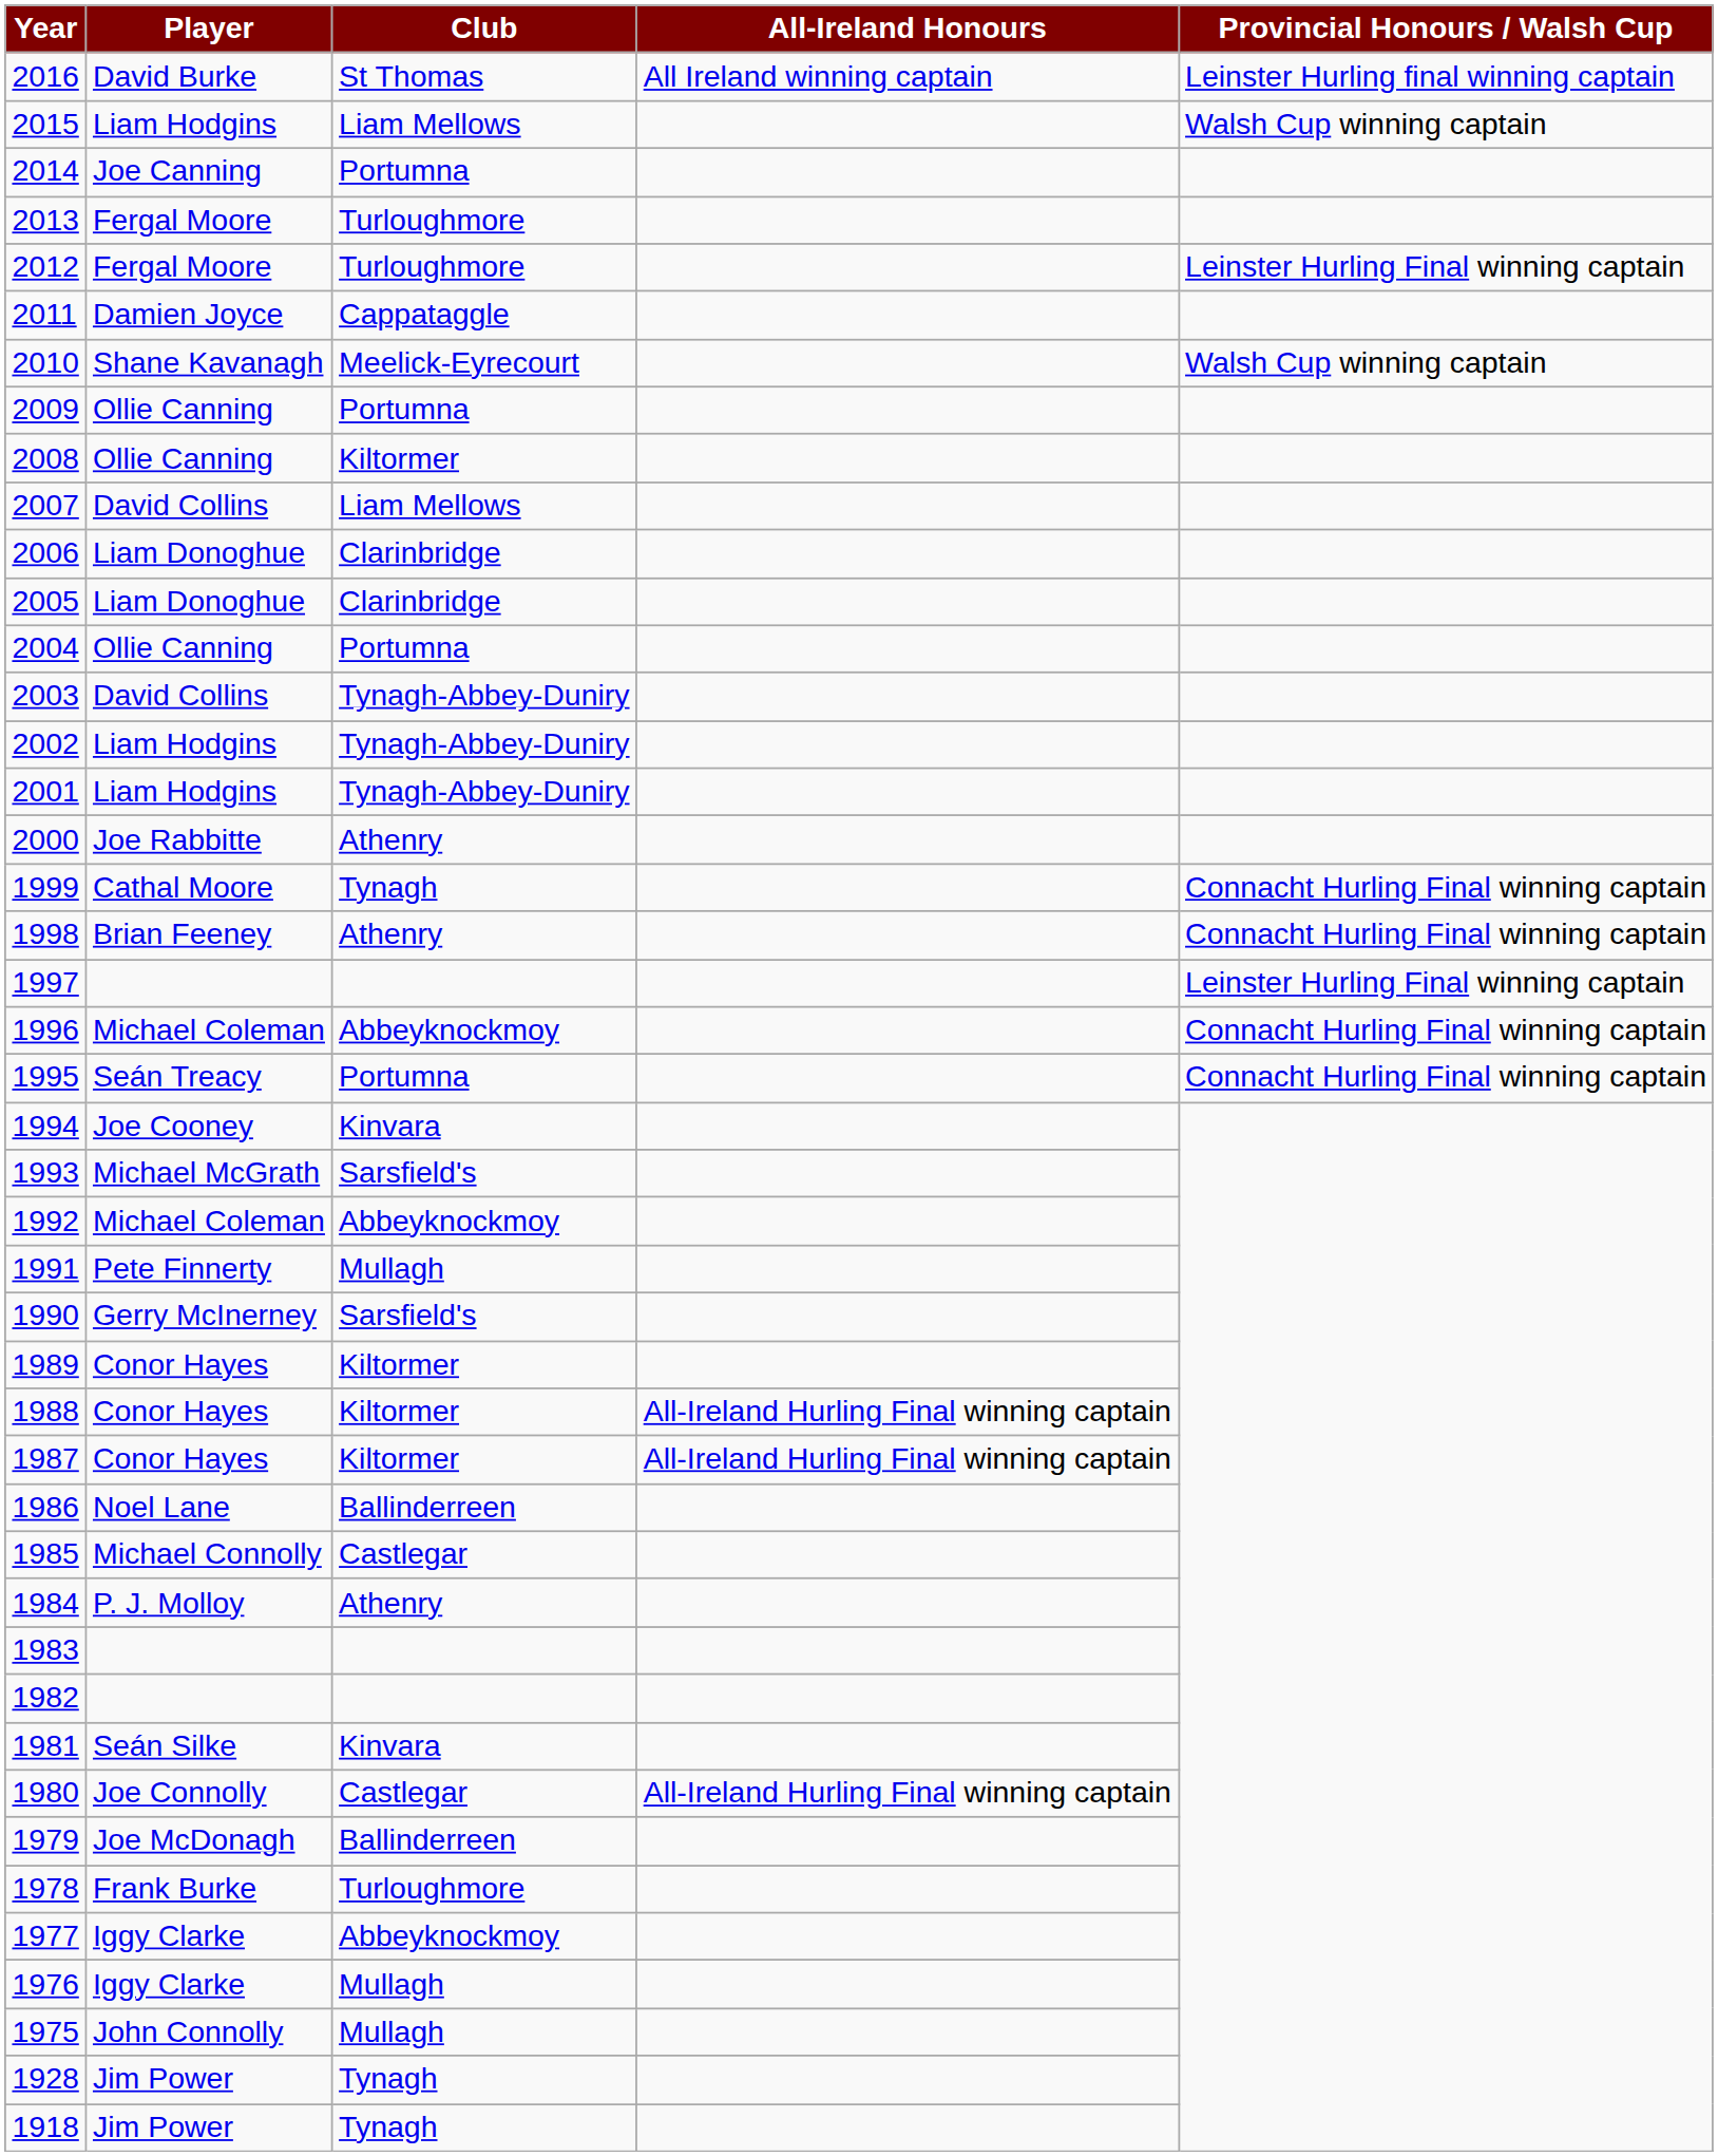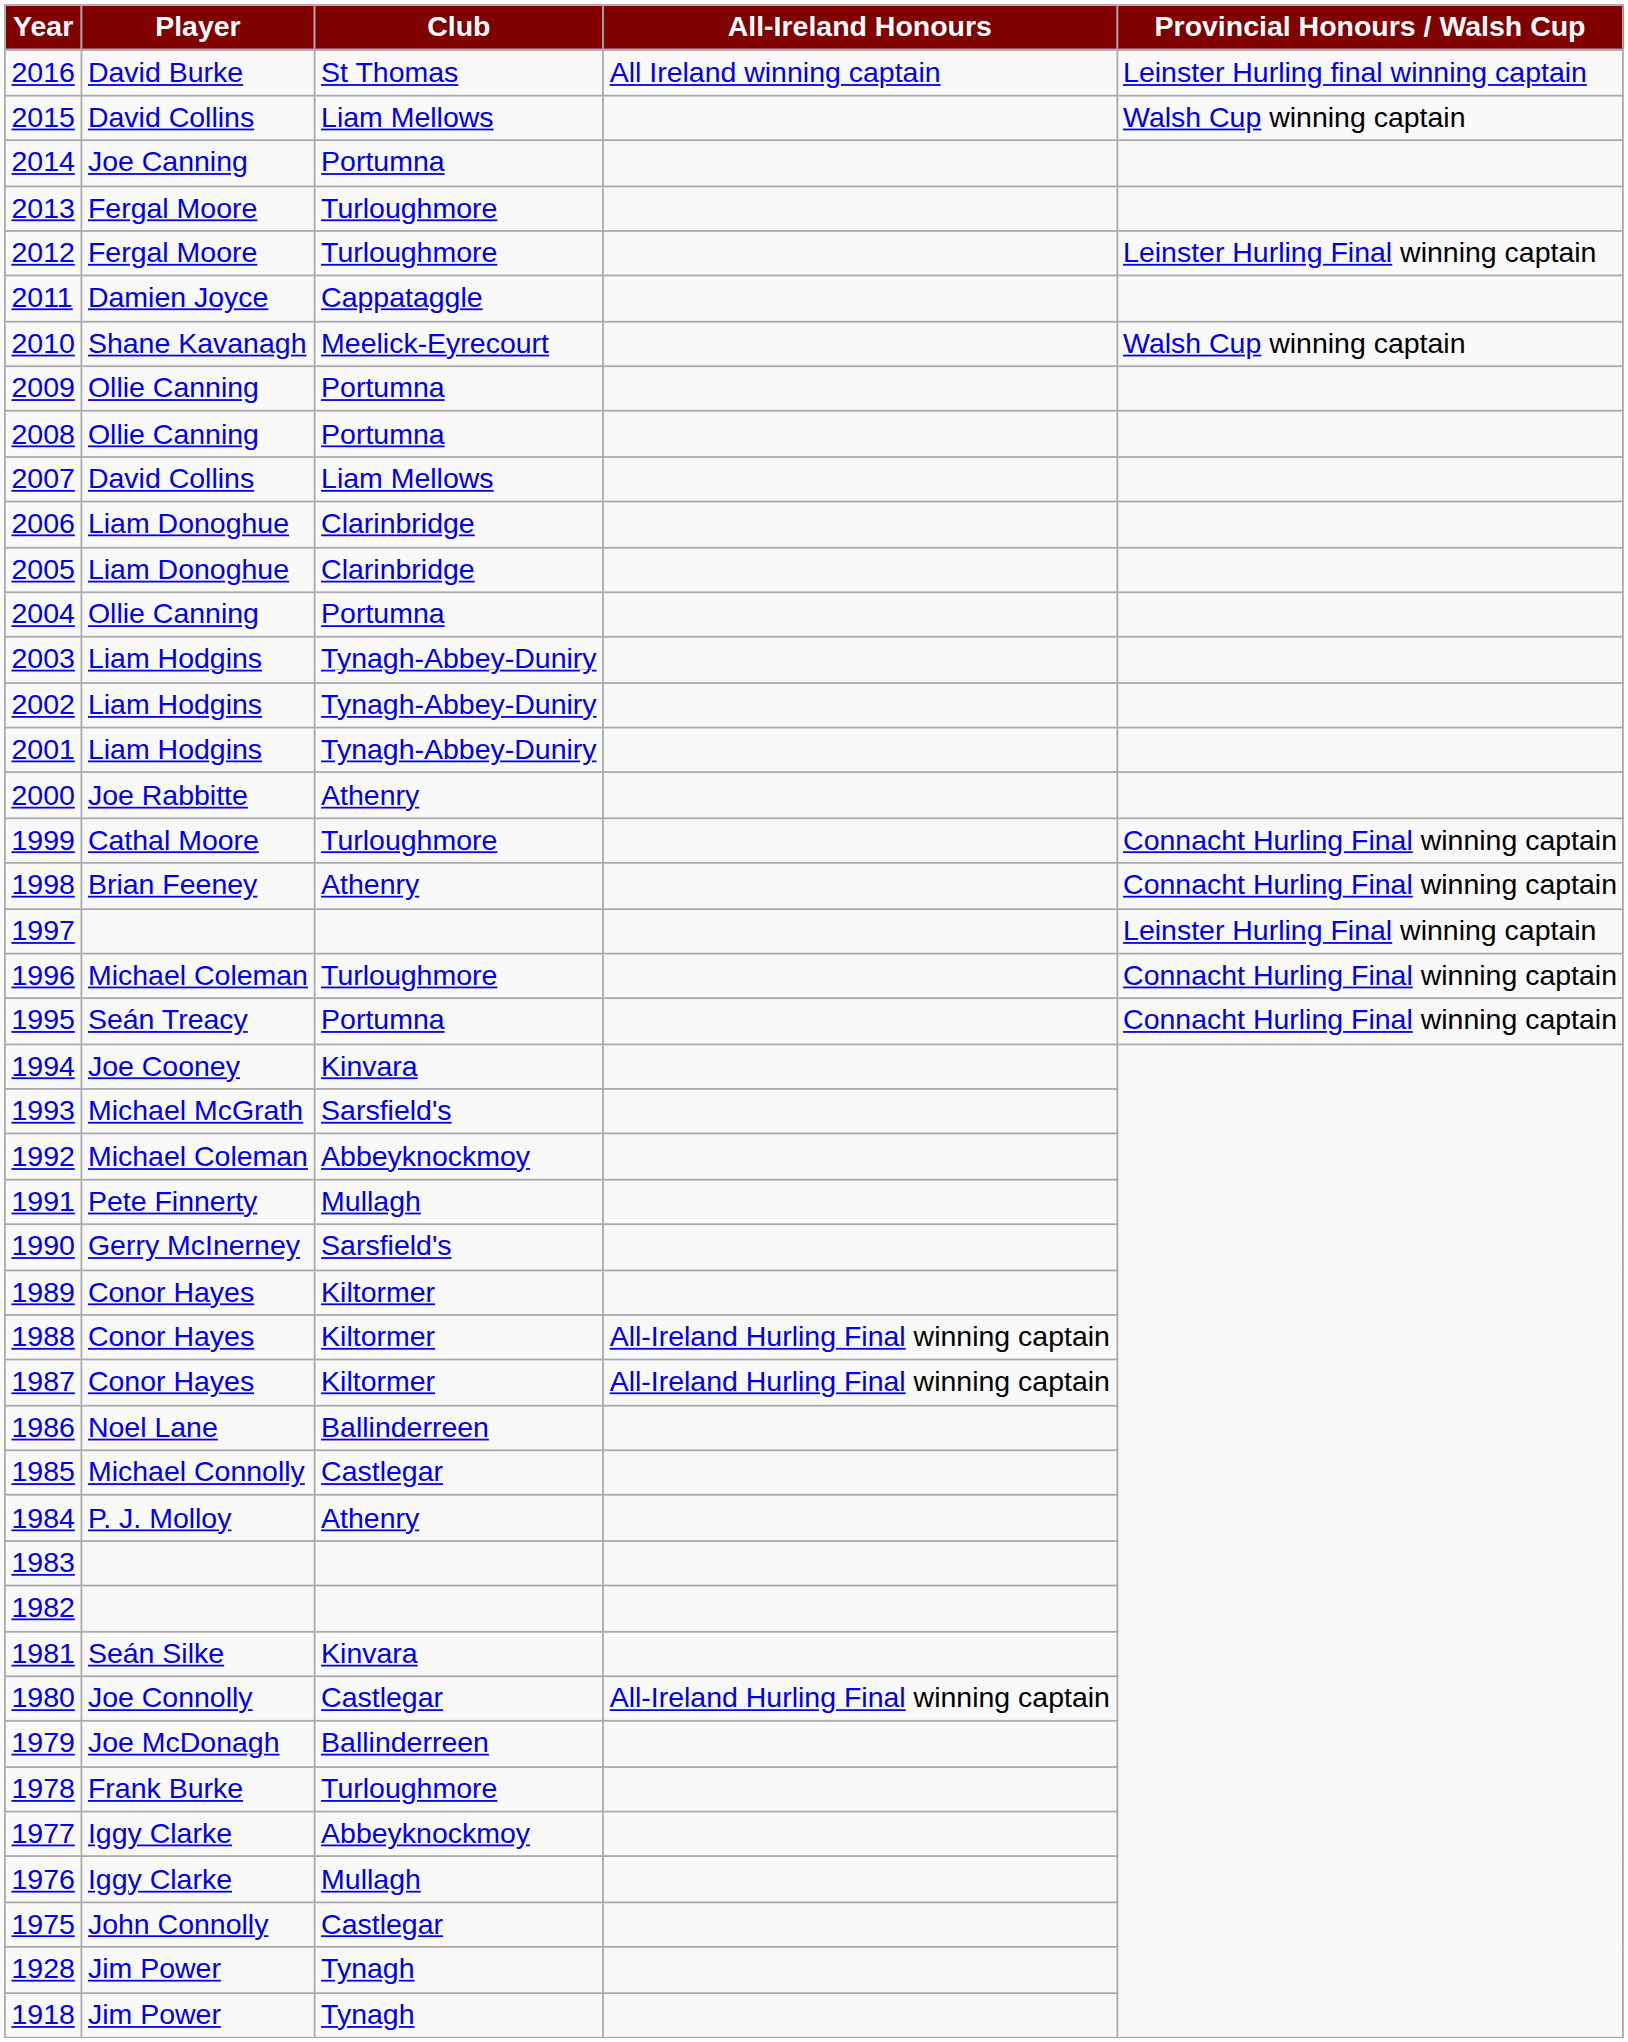2015 | Player: Liam Hodgins -> David Collins
2008 | Club: Kiltormer -> Portumna
2003 | Player: David Collins -> Liam Hodgins
1999 | Club: Tynagh -> Turloughmore
1996 | Club: Abbeyknockmoy -> Turloughmore
1975 | Club: Mullagh -> Castlegar
